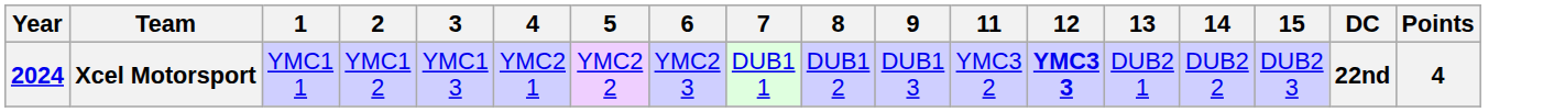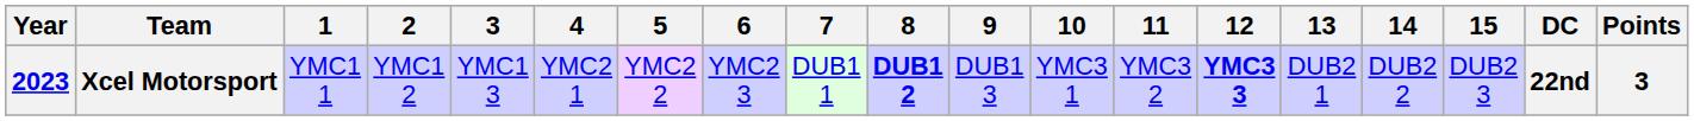+ column: 10 | YMC3 1
Xcel Motorsport | Year: 2024 -> 2023
Xcel Motorsport | 8: normal -> bold
Xcel Motorsport | Points: 4 -> 3
